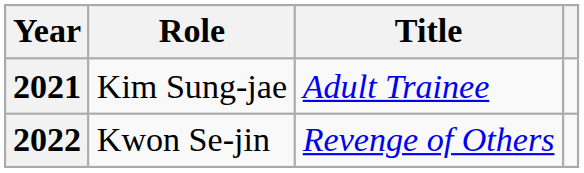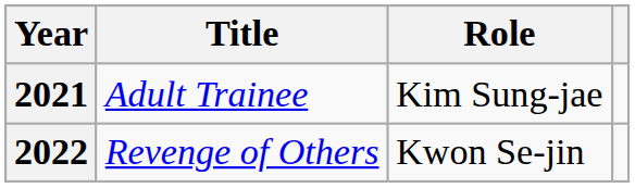columns swapped: Title <-> Role
